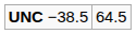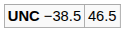UNC −38.5 | column 2: 64.5 -> 46.5
